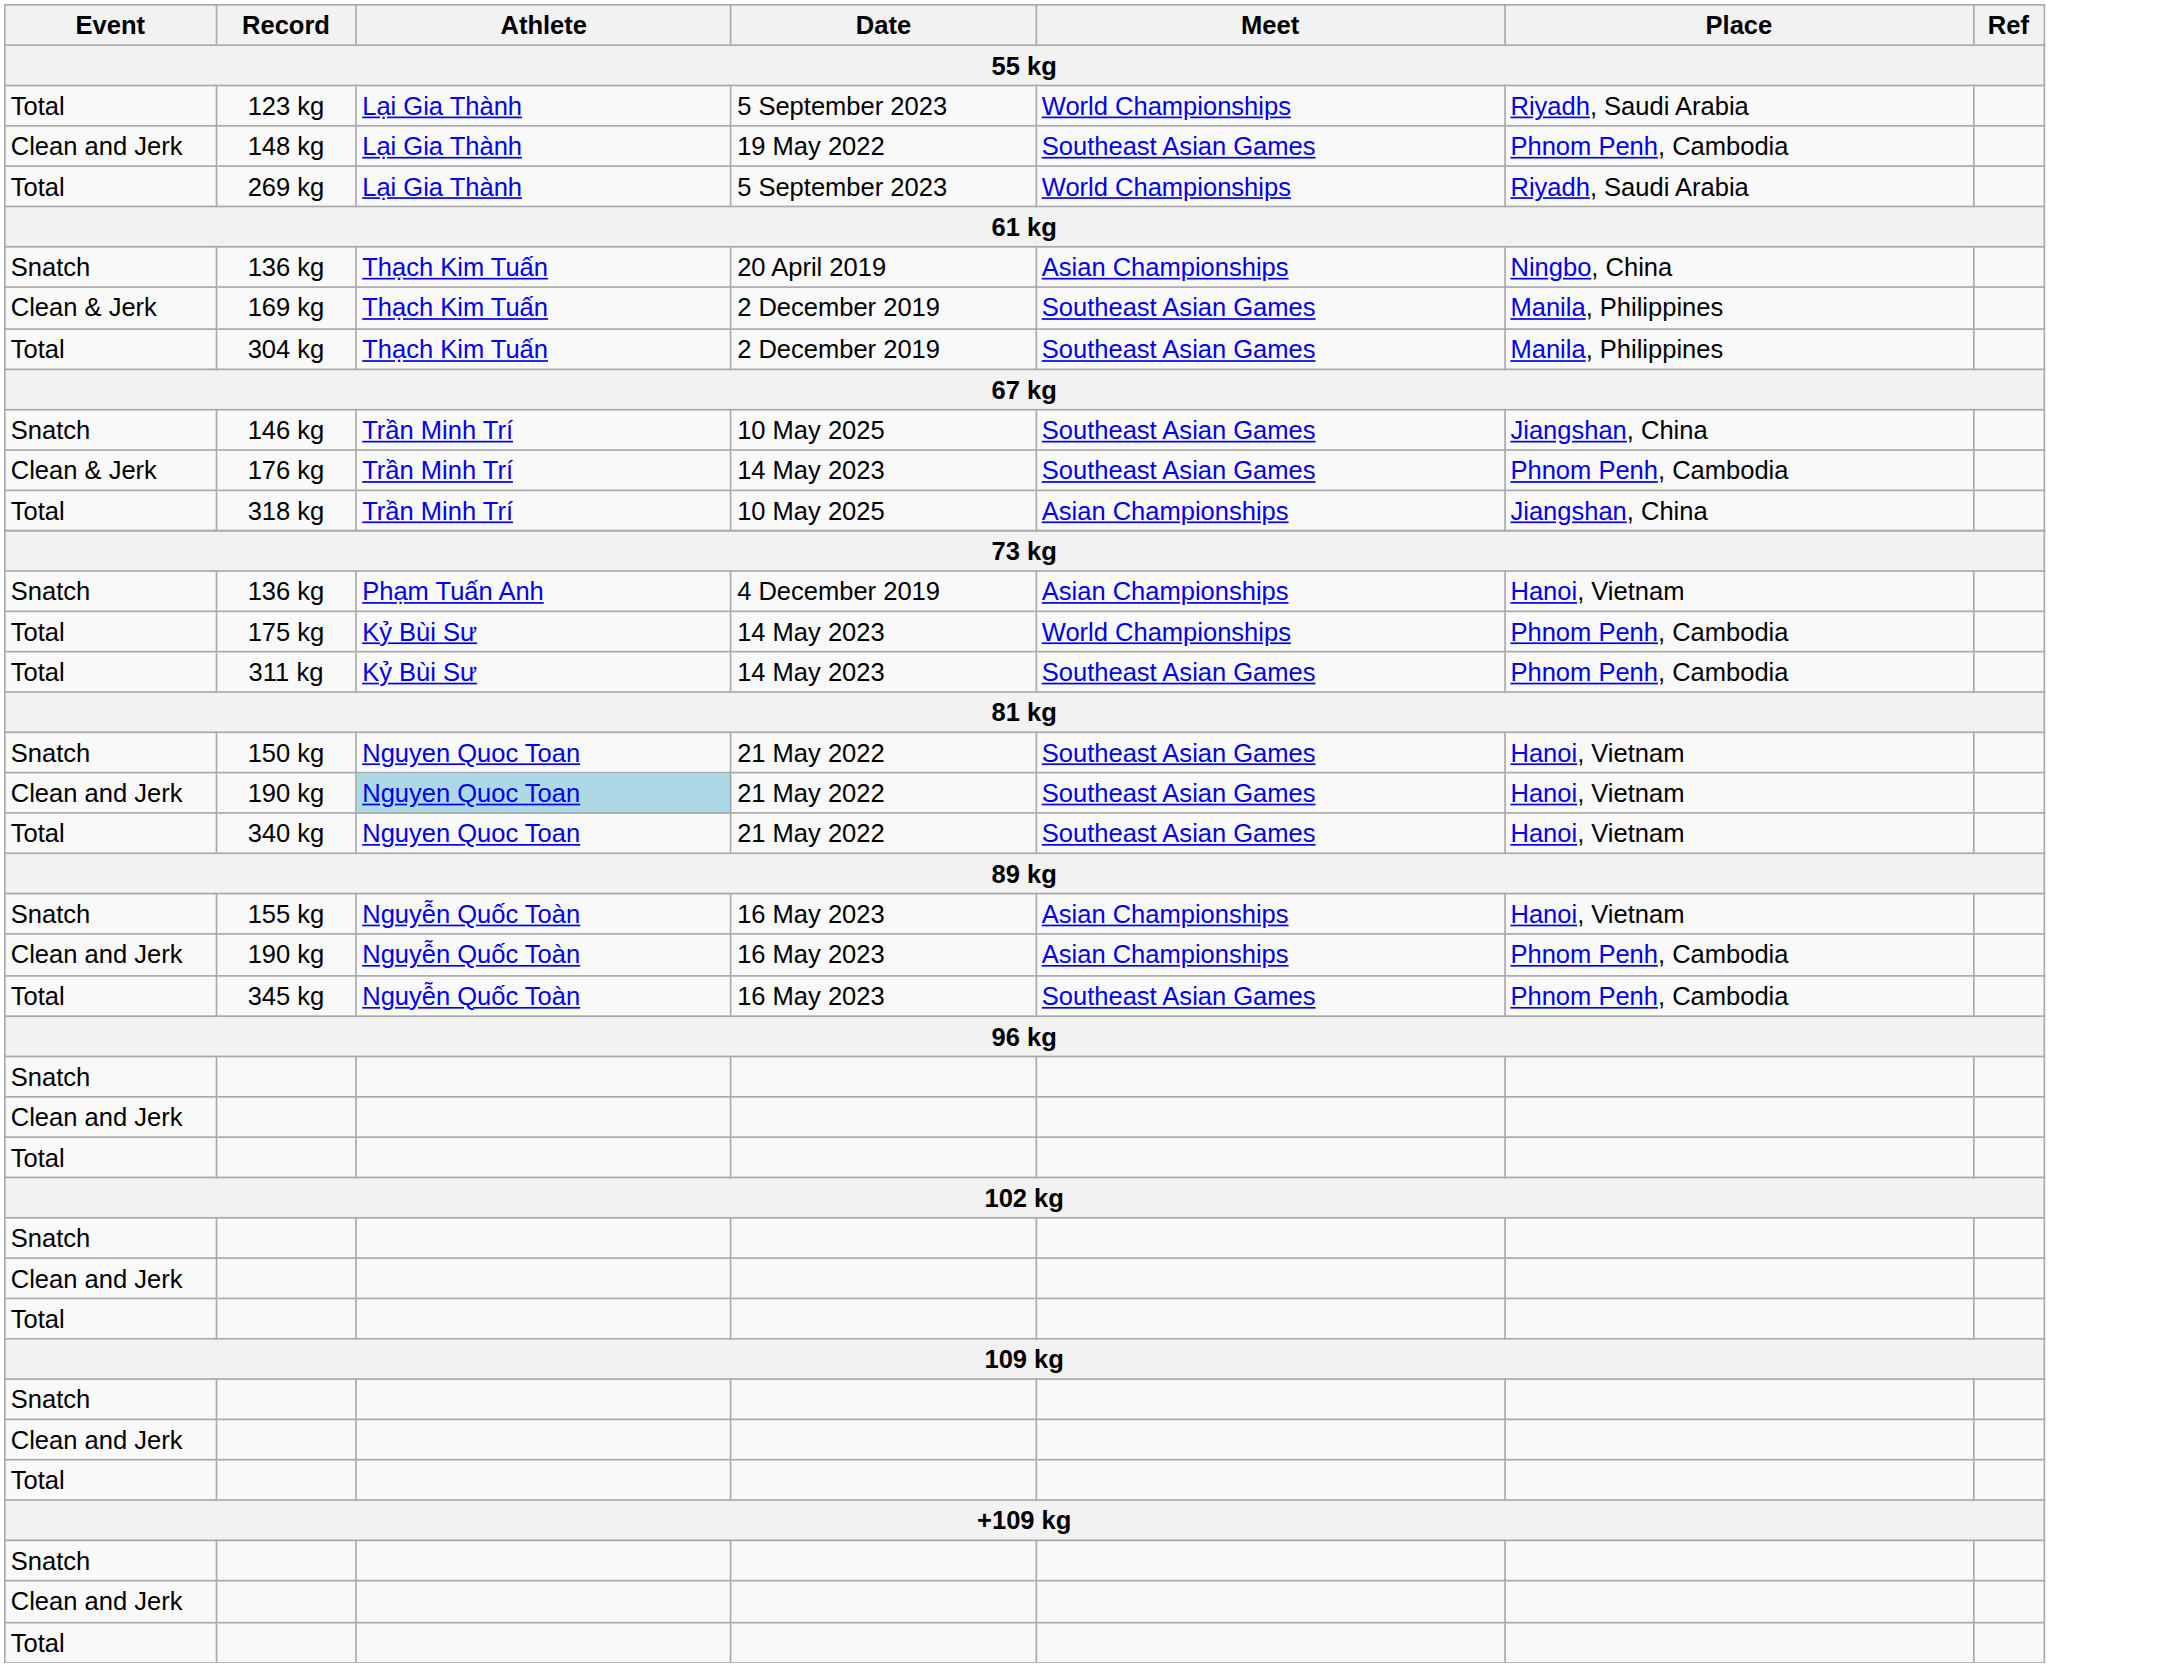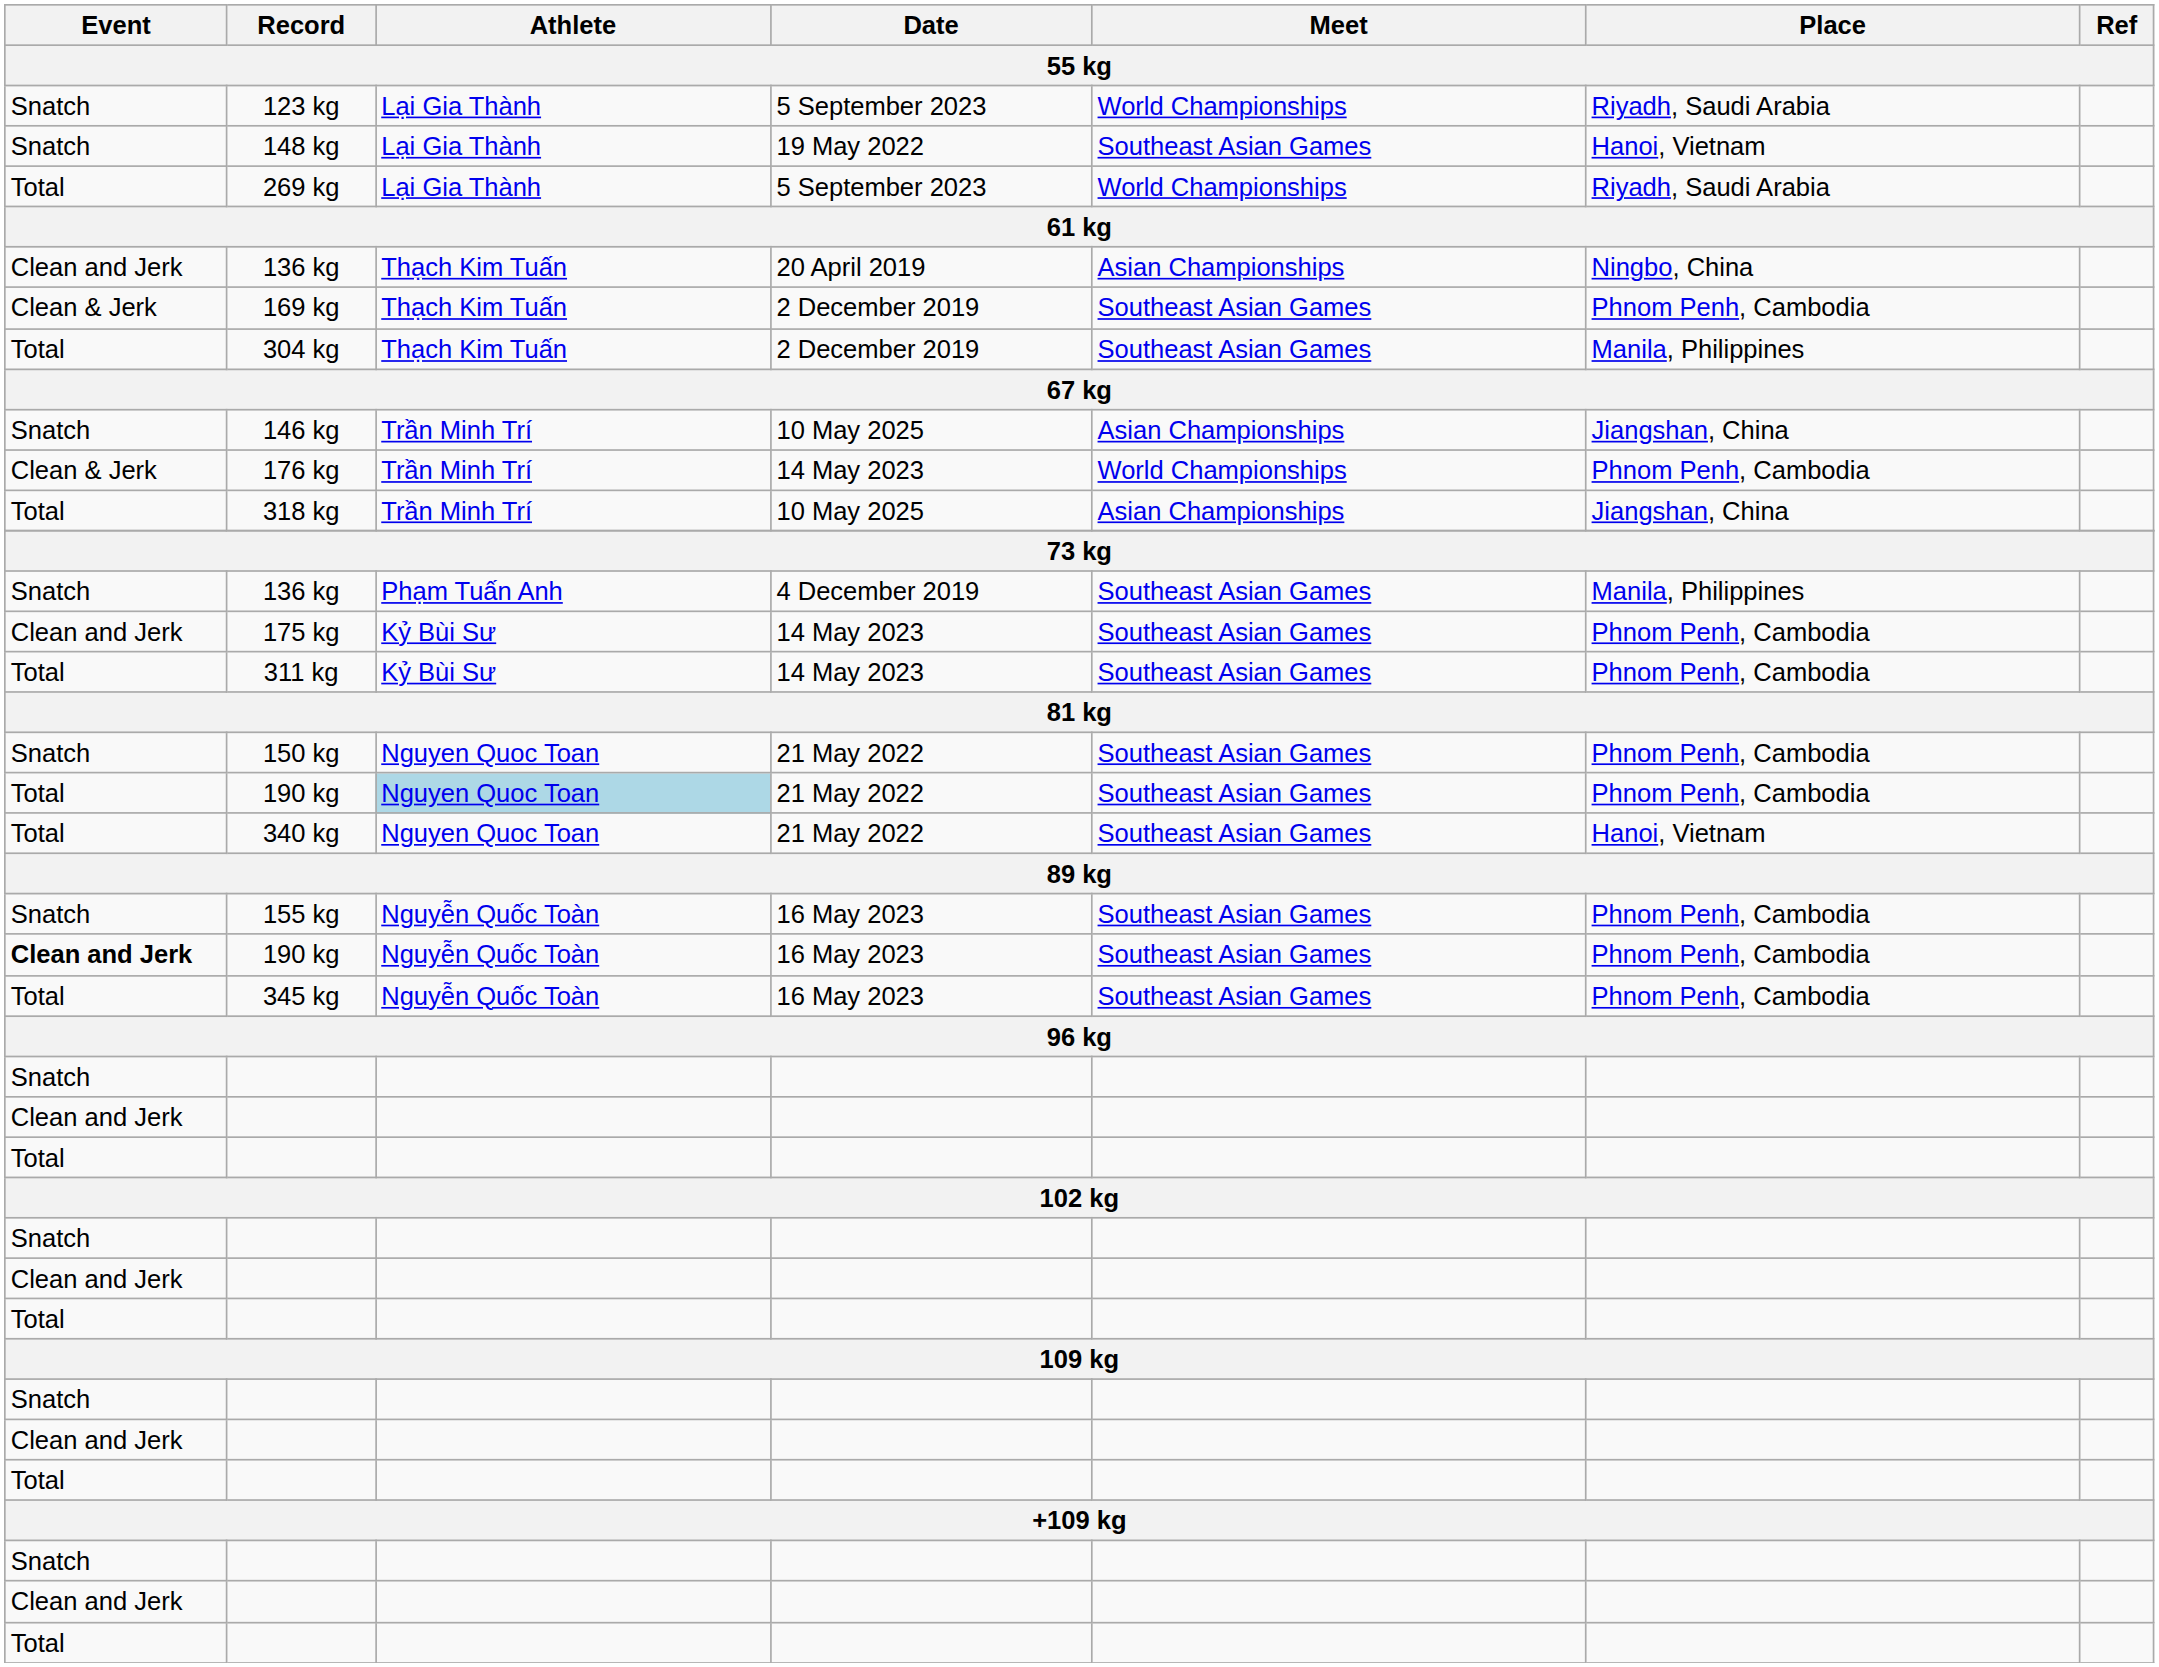123 kg | Event: Total -> Snatch
148 kg | Event: Clean and Jerk -> Snatch
148 kg | Place: Phnom Penh, Cambodia -> Hanoi, Vietnam
136 kg / 20 April 2019 | Event: Snatch -> Clean and Jerk
169 kg | Place: Manila, Philippines -> Phnom Penh, Cambodia
146 kg | Meet: Southeast Asian Games -> Asian Championships
176 kg | Meet: Southeast Asian Games -> World Championships
136 kg / 4 December 2019 | Meet: Asian Championships -> Southeast Asian Games
136 kg / 4 December 2019 | Place: Hanoi, Vietnam -> Manila, Philippines
175 kg | Event: Total -> Clean and Jerk
175 kg | Meet: World Championships -> Southeast Asian Games
150 kg | Place: Hanoi, Vietnam -> Phnom Penh, Cambodia
190 kg / 21 May 2022 | Event: Clean and Jerk -> Total
190 kg / 21 May 2022 | Place: Hanoi, Vietnam -> Phnom Penh, Cambodia
155 kg | Meet: Asian Championships -> Southeast Asian Games
155 kg | Place: Hanoi, Vietnam -> Phnom Penh, Cambodia
190 kg / 16 May 2023 | Event: normal -> bold
190 kg / 16 May 2023 | Meet: Asian Championships -> Southeast Asian Games
